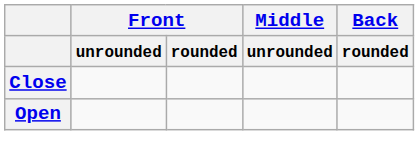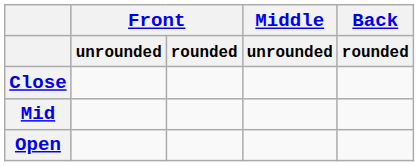+ row: Mid
